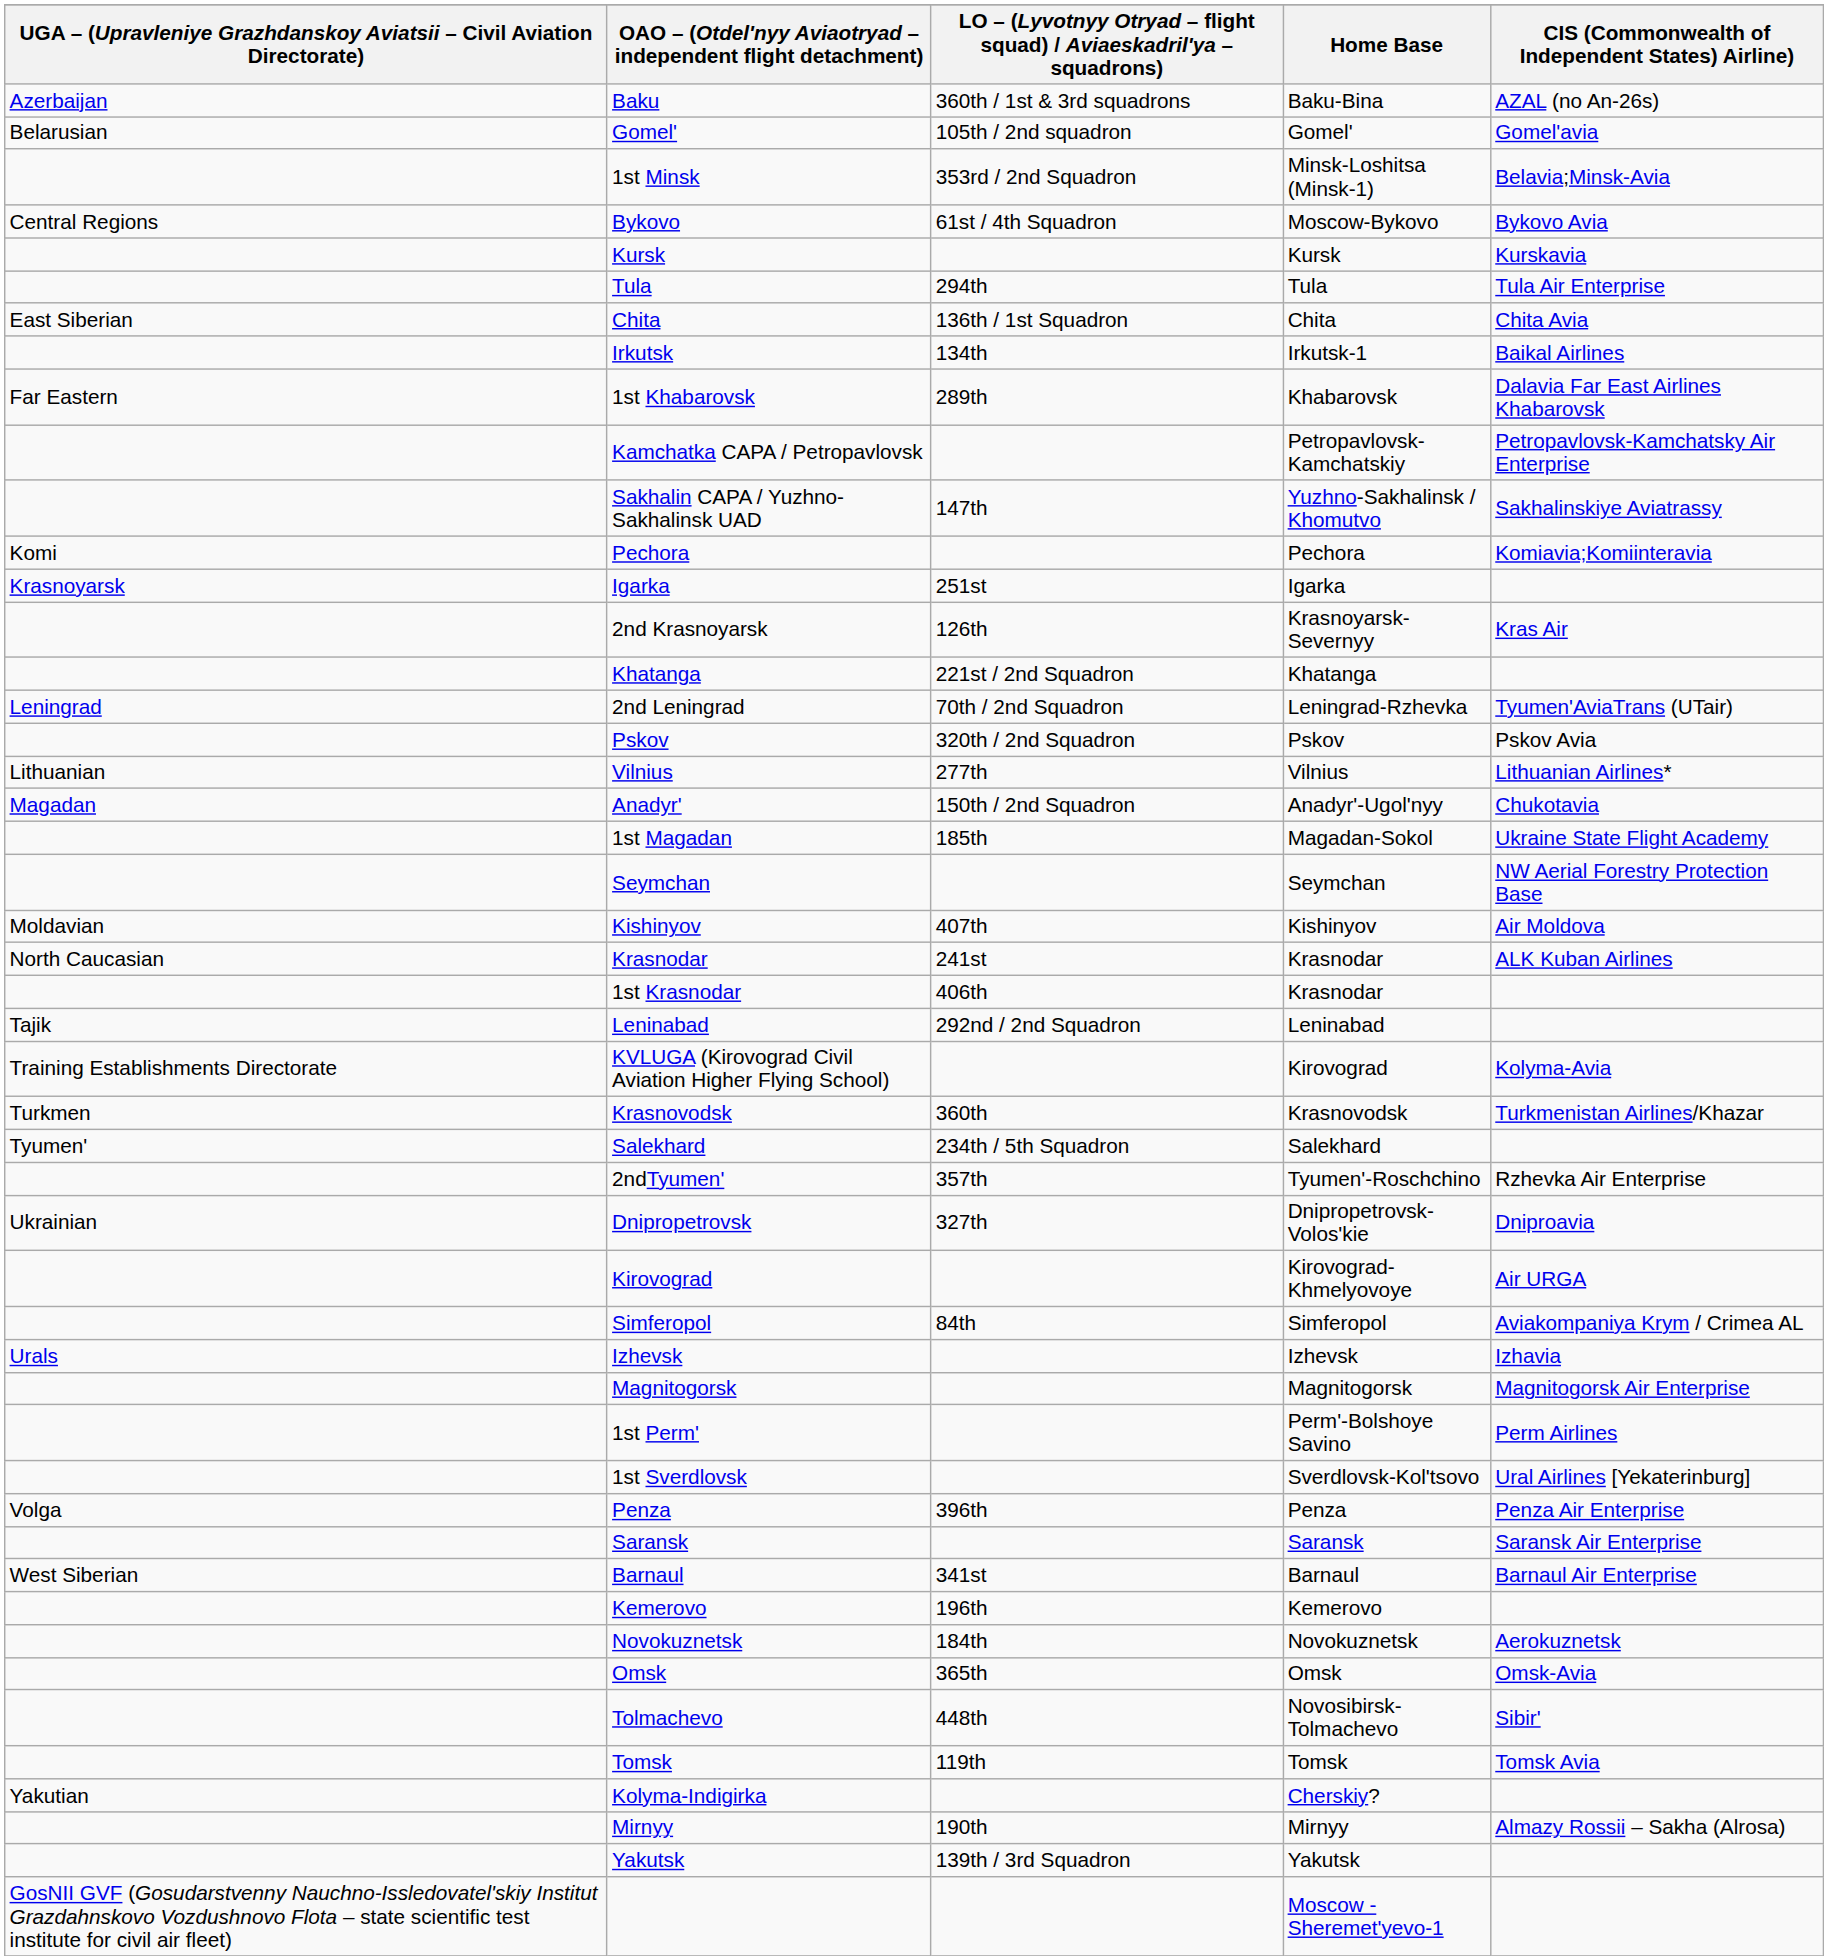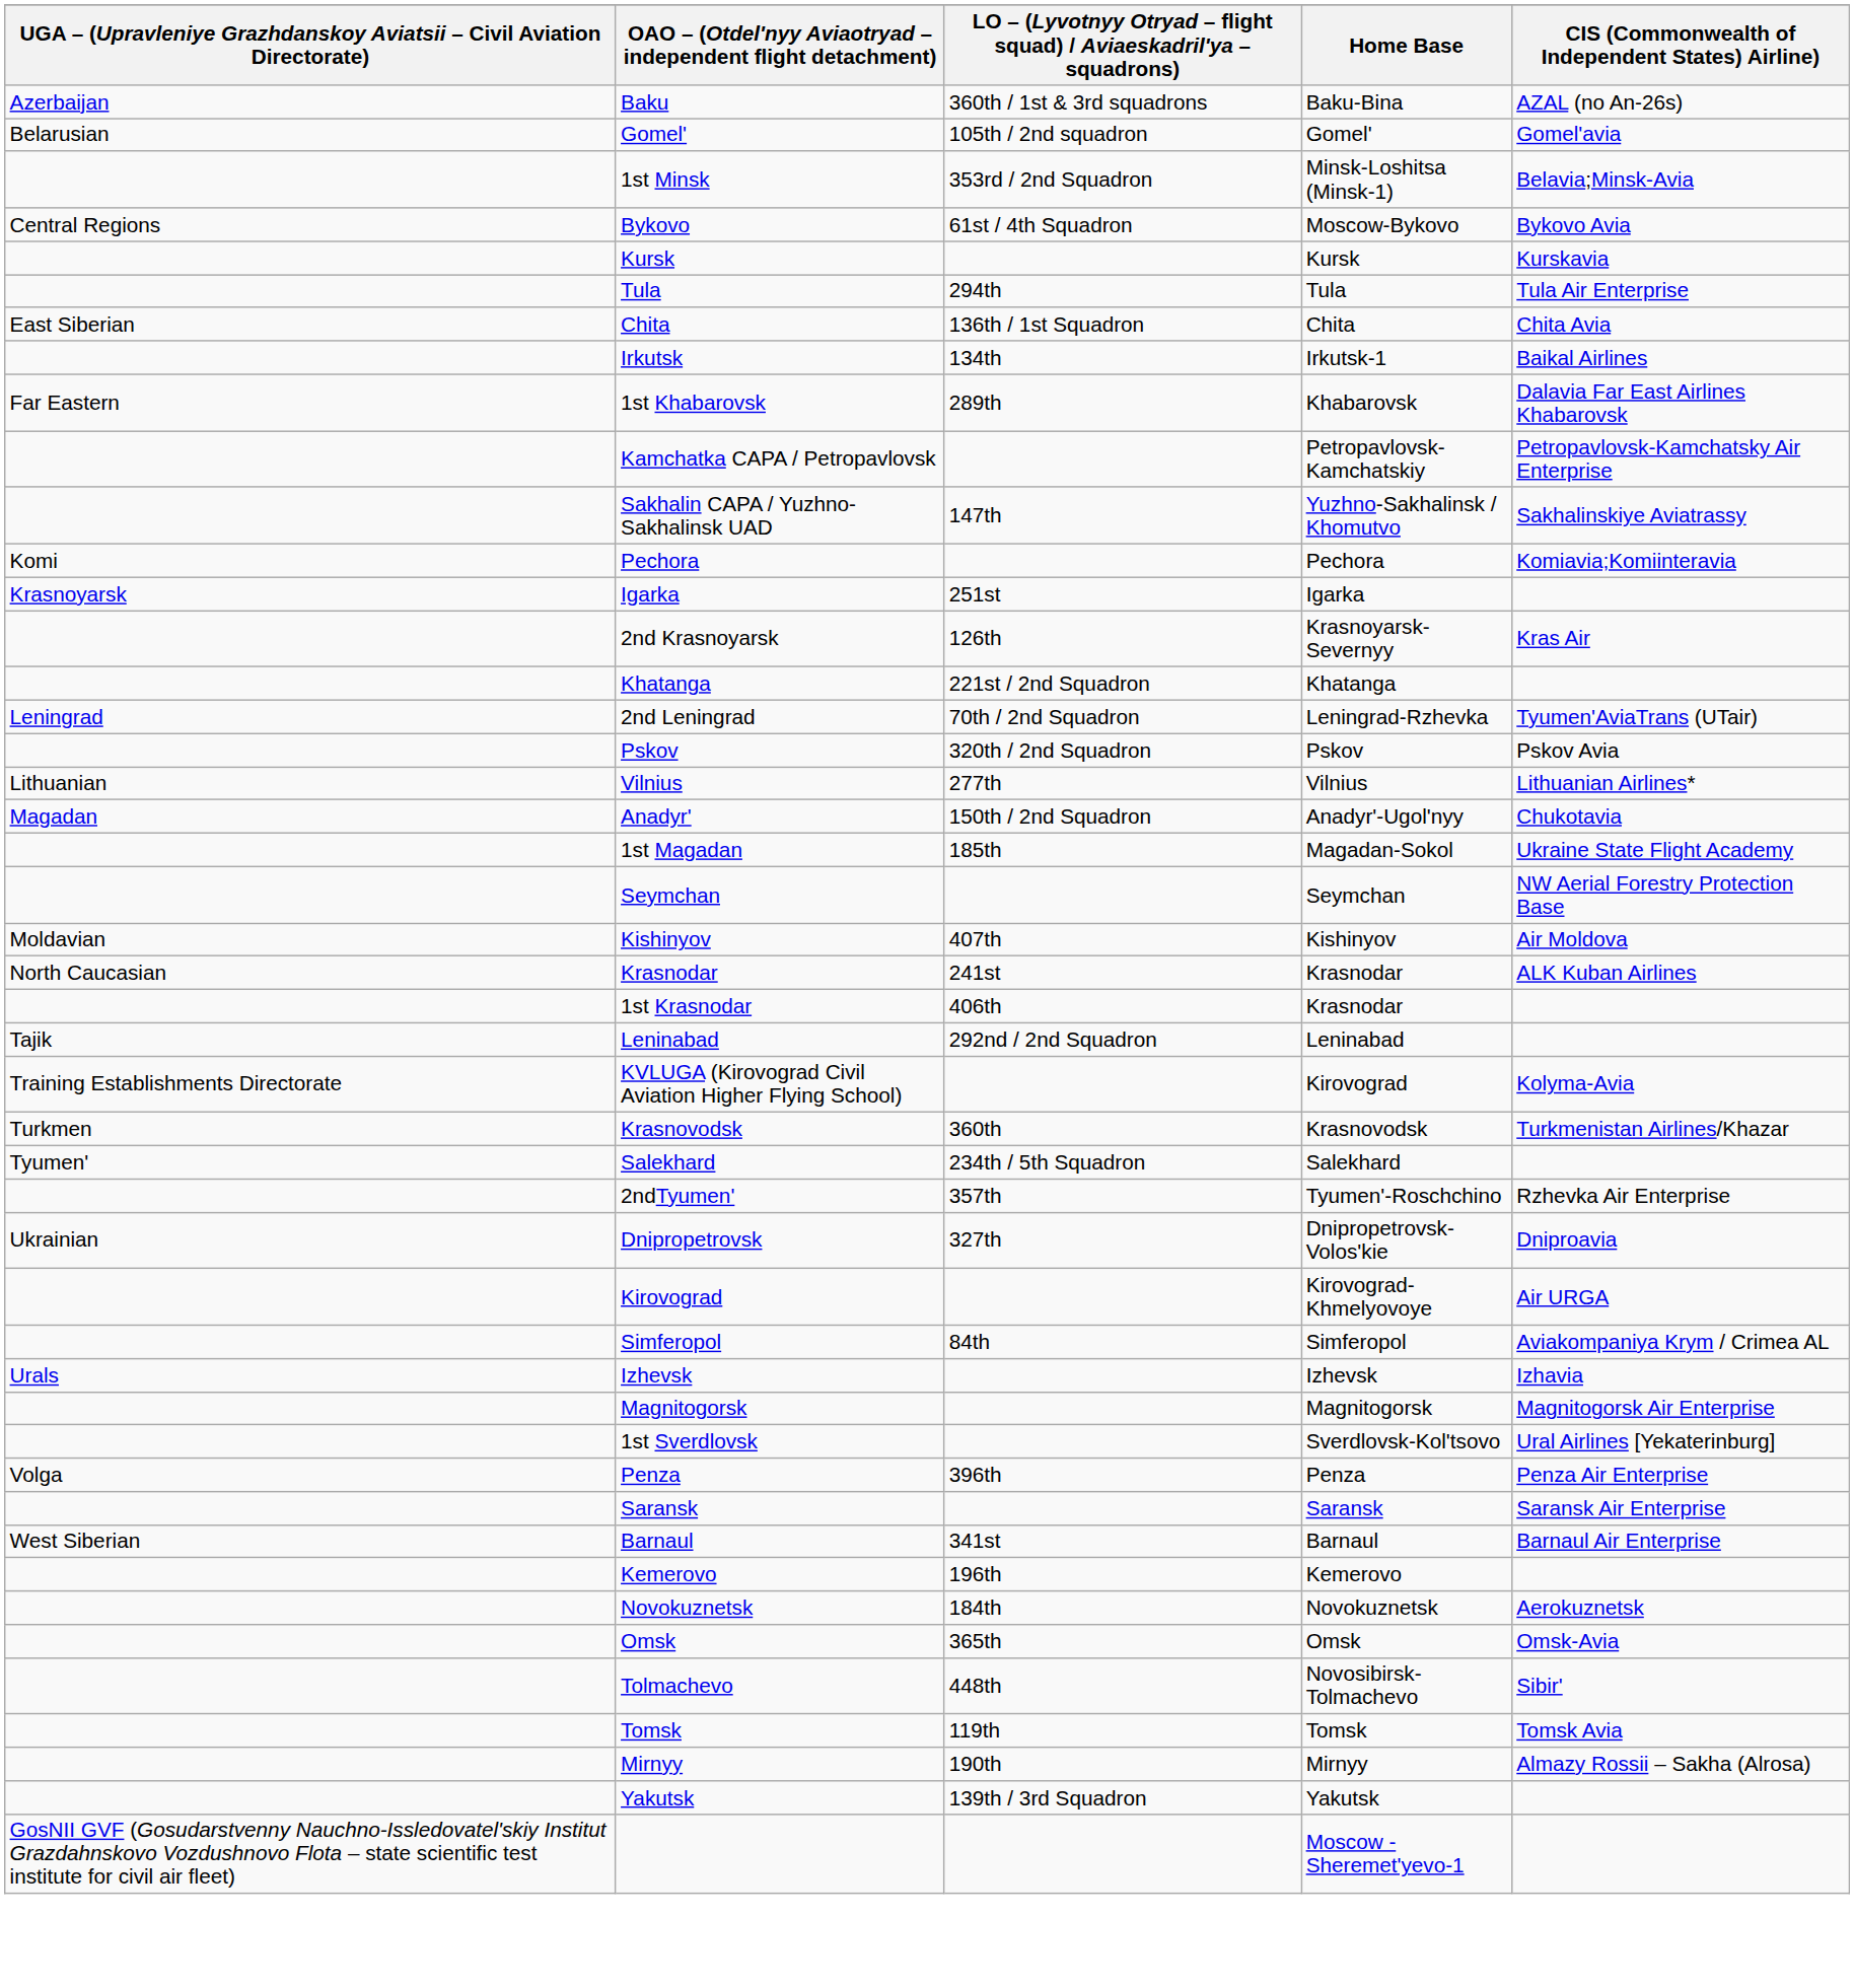- row: 1st Perm' | Perm'-Bolshoye Savino | Perm Airlines
- row: Yakutian | Kolyma-Indigirka | Cherskiy?
